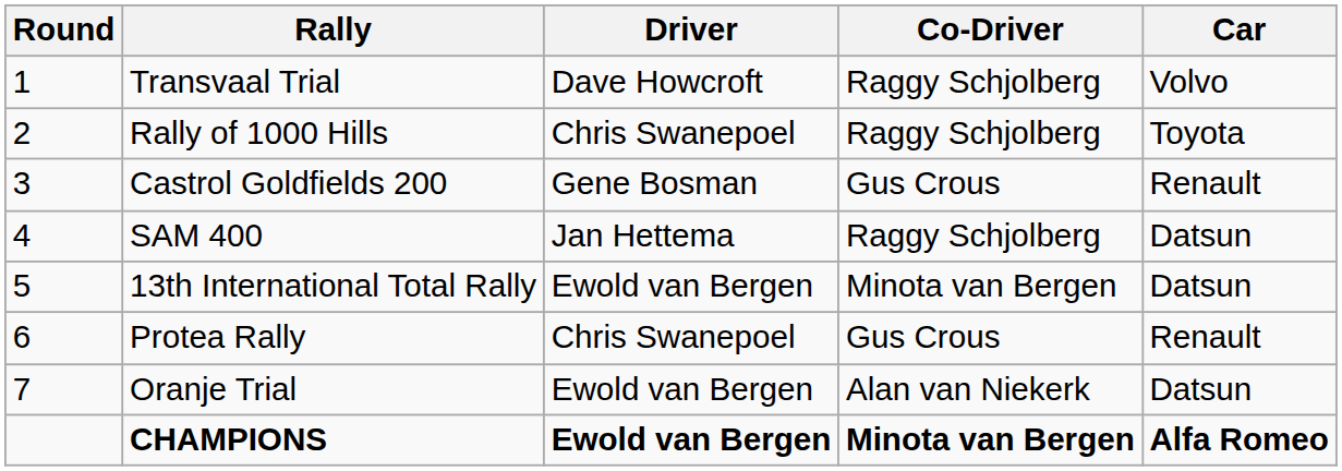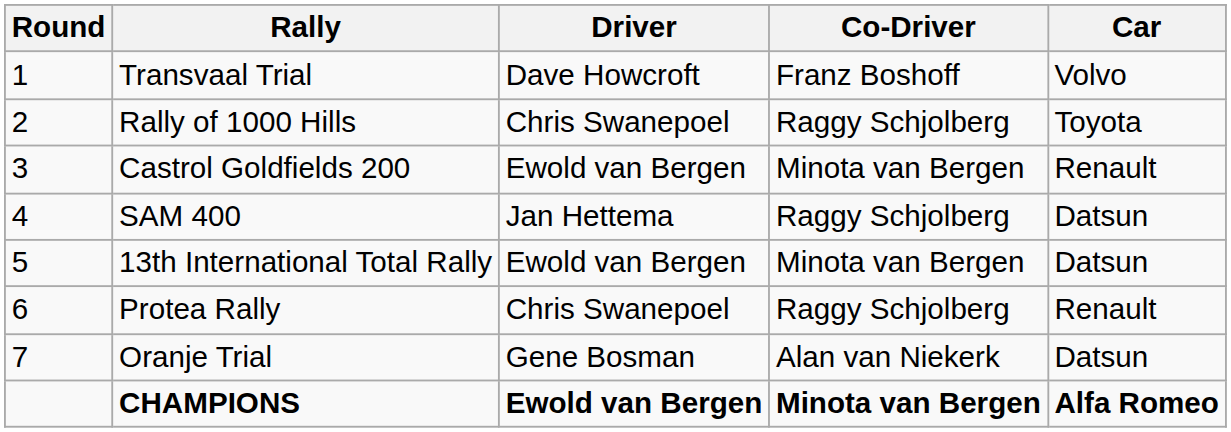Transvaal Trial | Co-Driver: Raggy Schjolberg -> Franz Boshoff
Castrol Goldfields 200 | Driver: Gene Bosman -> Ewold van Bergen
Castrol Goldfields 200 | Co-Driver: Gus Crous -> Minota van Bergen
Protea Rally | Co-Driver: Gus Crous -> Raggy Schjolberg
Oranje Trial | Driver: Ewold van Bergen -> Gene Bosman
